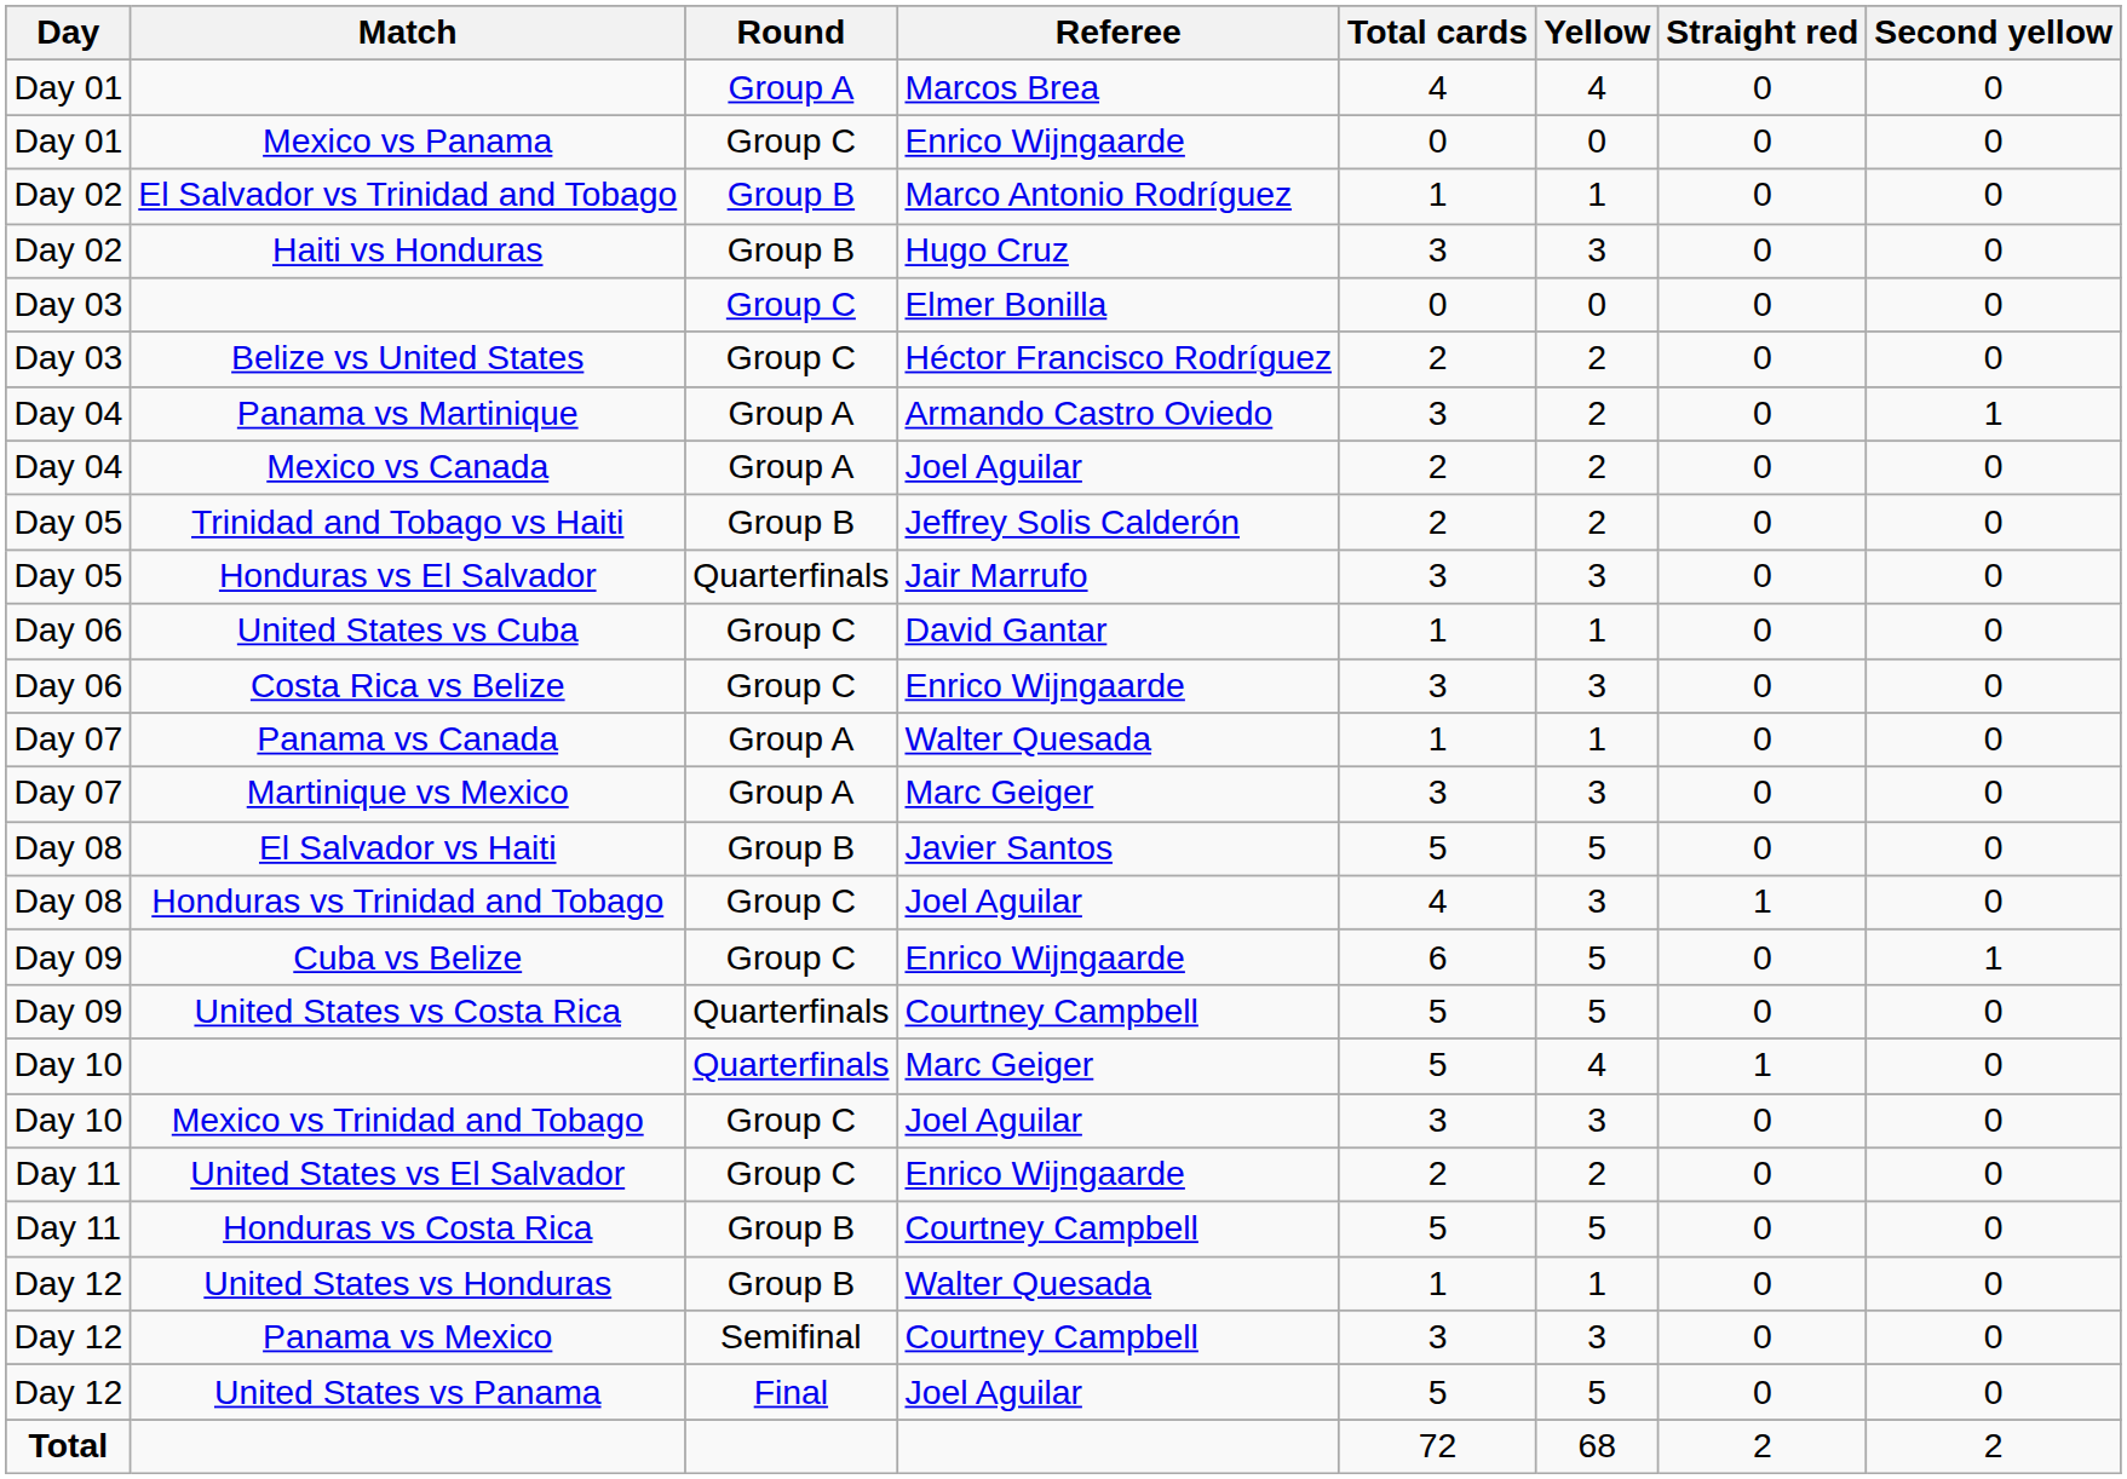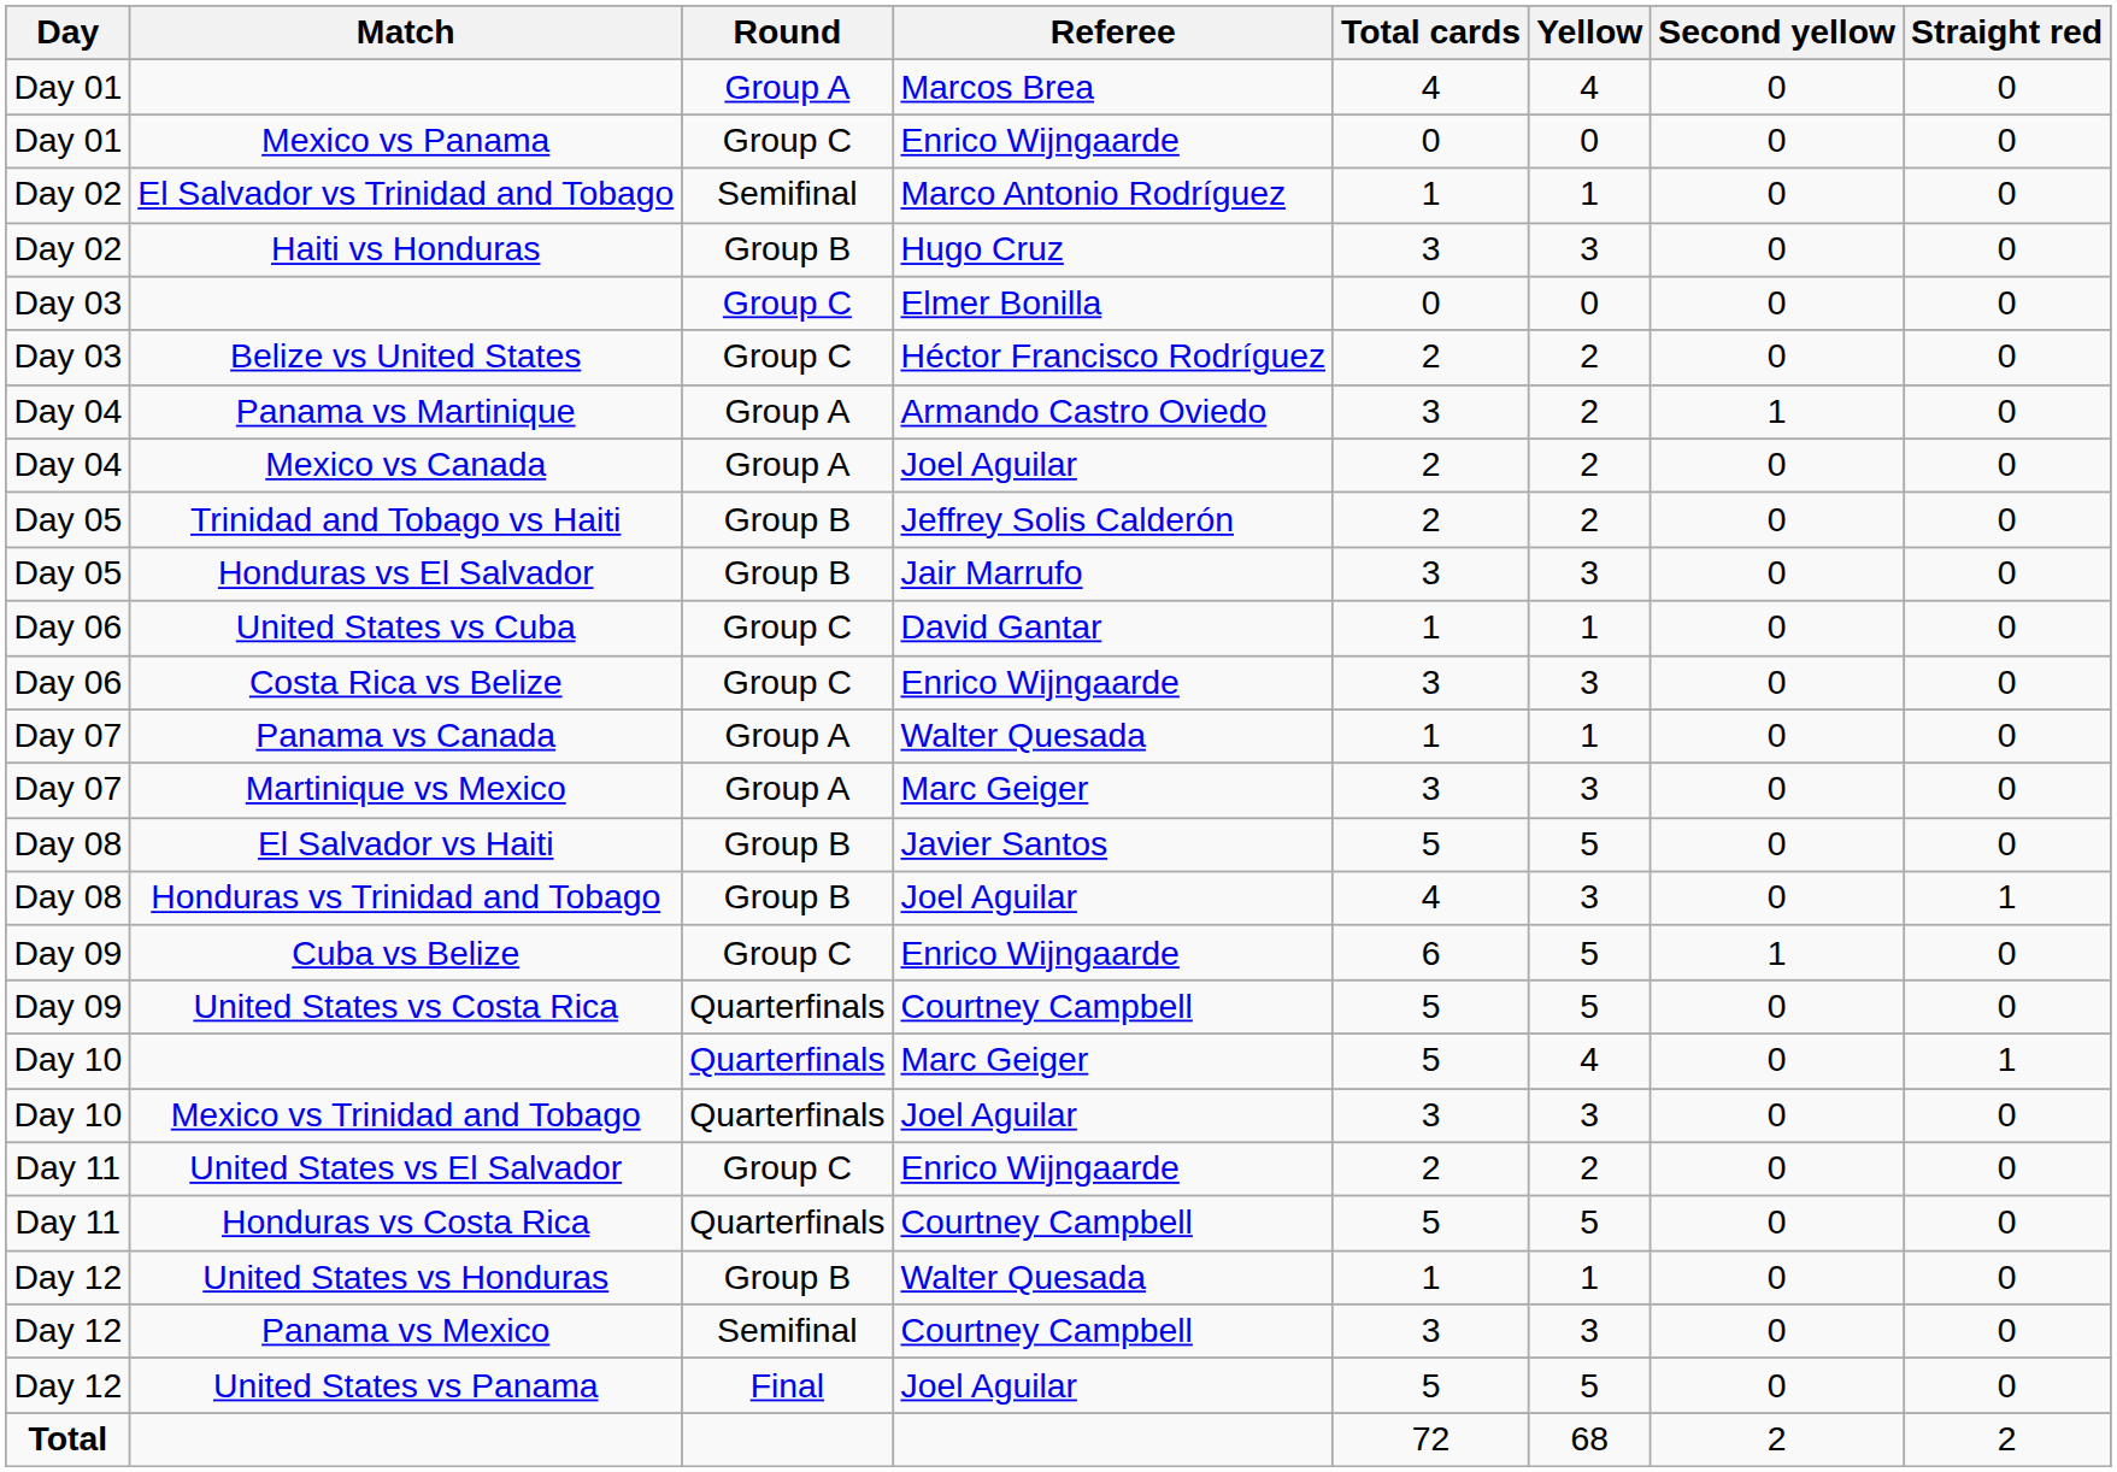columns swapped: Second yellow <-> Straight red
El Salvador vs Trinidad and Tobago | Round: Group B -> Semifinal
Honduras vs El Salvador | Round: Quarterfinals -> Group B
Honduras vs Trinidad and Tobago | Round: Group C -> Group B
Mexico vs Trinidad and Tobago | Round: Group C -> Quarterfinals
Honduras vs Costa Rica | Round: Group B -> Quarterfinals
